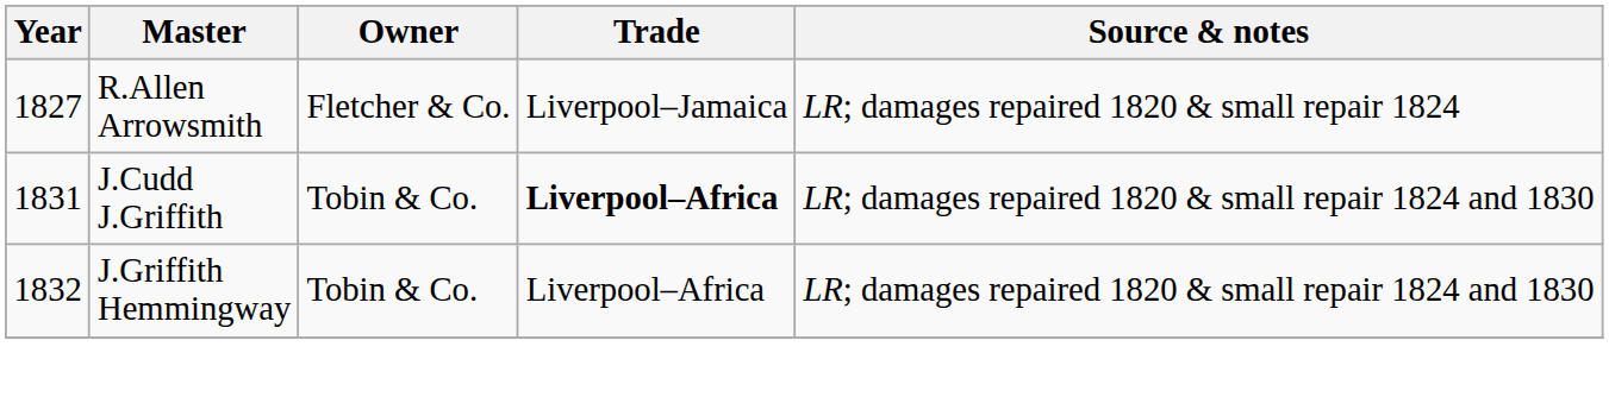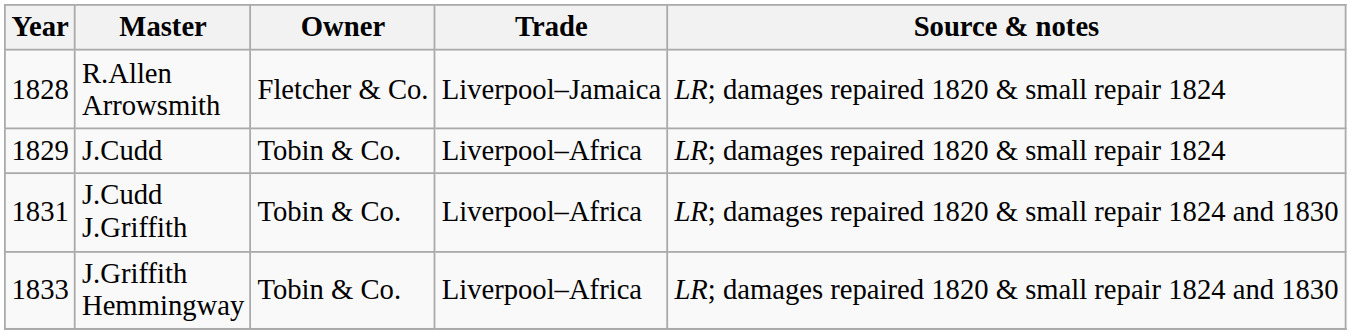R.Allen Arrowsmith | Year: 1827 -> 1828
+ row: 1829 | J.Cudd | Tobin & Co. | Liverpool–Africa | LR; damages repaired 1820 & small repair 1824
J.Cudd J.Griffith | Trade: bold -> normal
J.Griffith Hemmingway | Year: 1832 -> 1833
